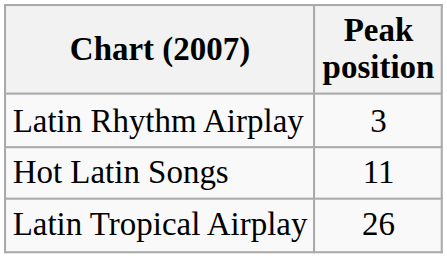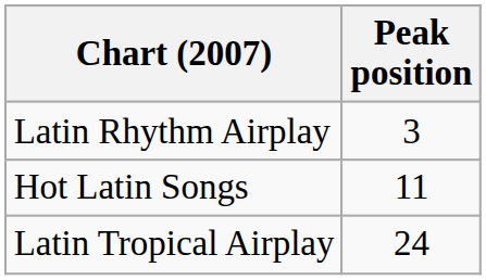Latin Tropical Airplay | Peak position: 26 -> 24
